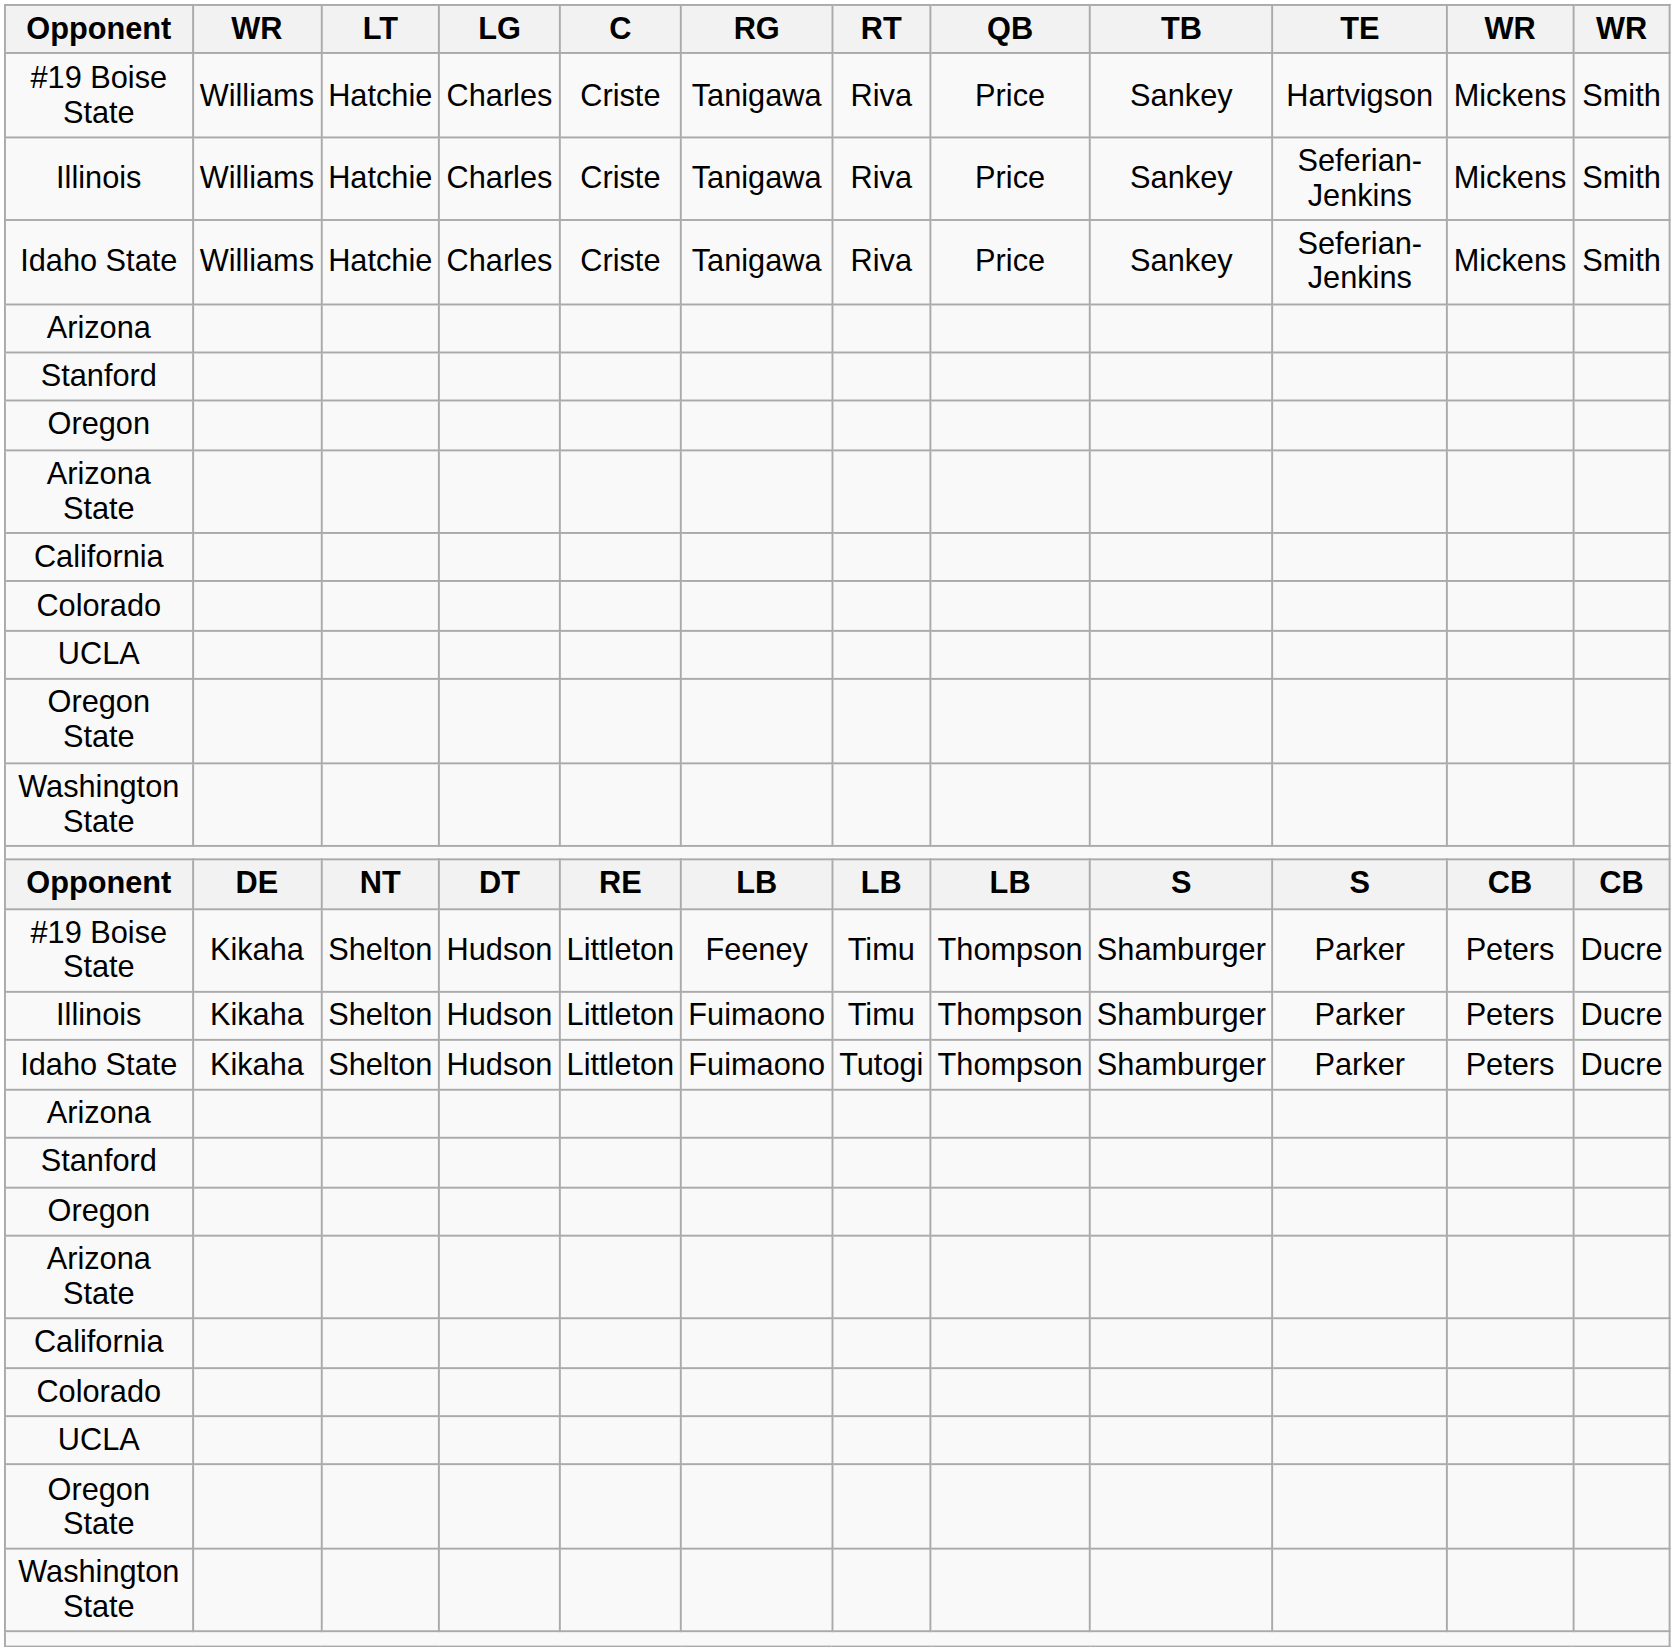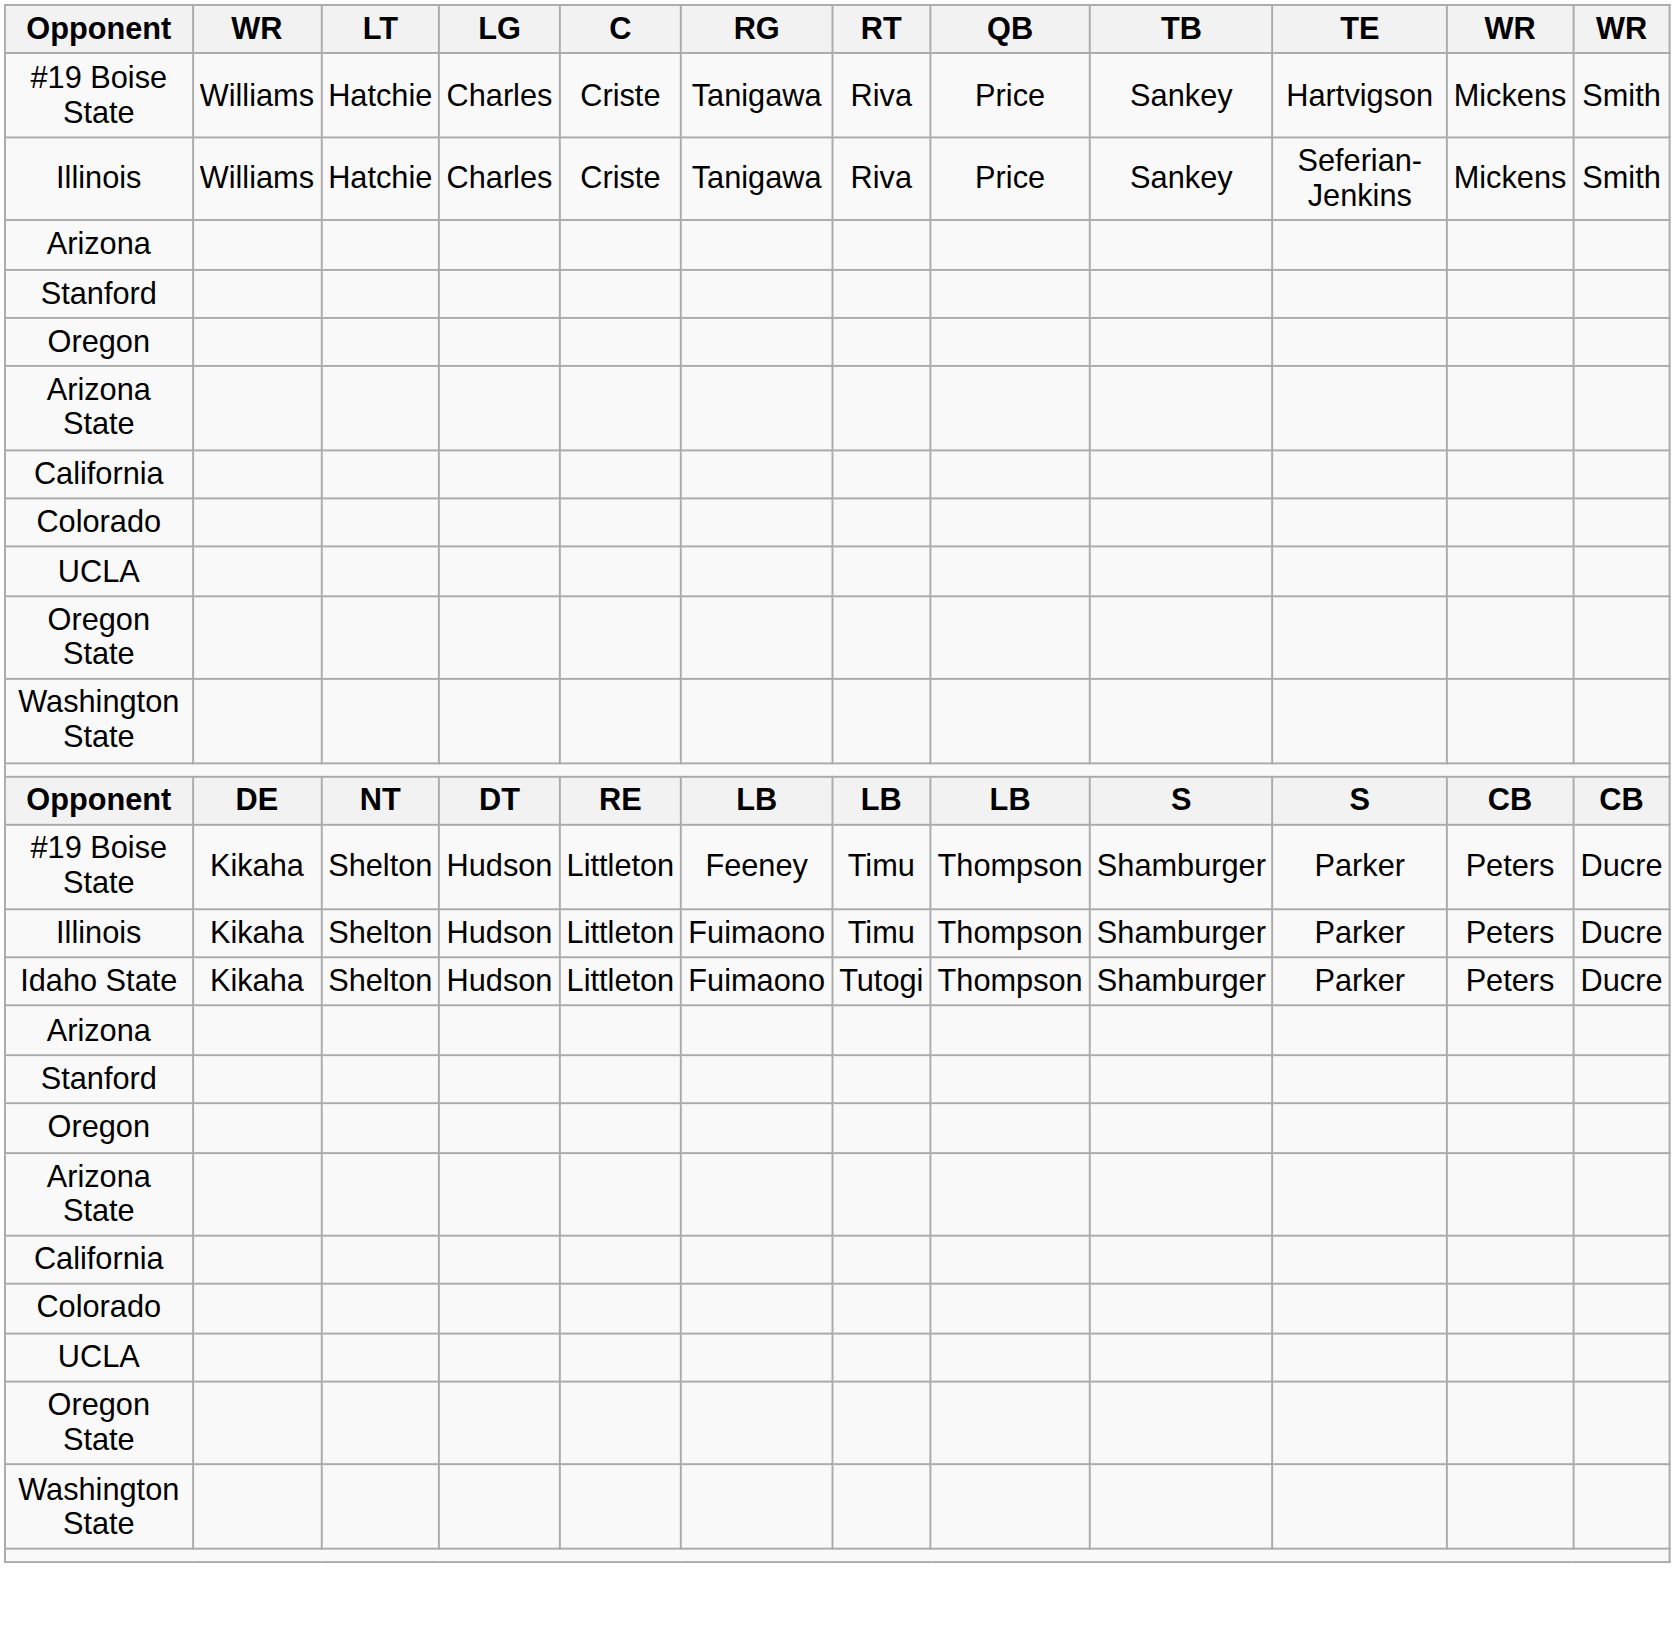- row: Idaho State | Williams | Hatchie | Charles | Criste | Tanigawa | Riva | Price | Sankey | Seferian-Jenkins | Mickens | Smith
